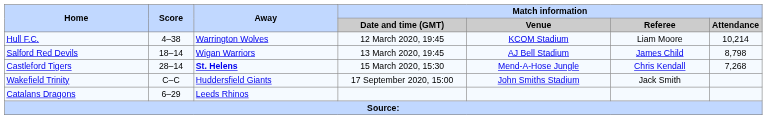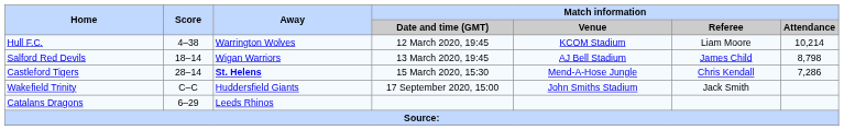Castleford Tigers | Match information / Attendance: 7,268 -> 7,286
